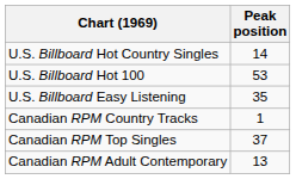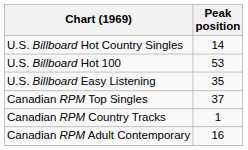rows swapped: Canadian RPM Country Tracks <-> Canadian RPM Top Singles
Canadian RPM Adult Contemporary | Peak position: 13 -> 16
